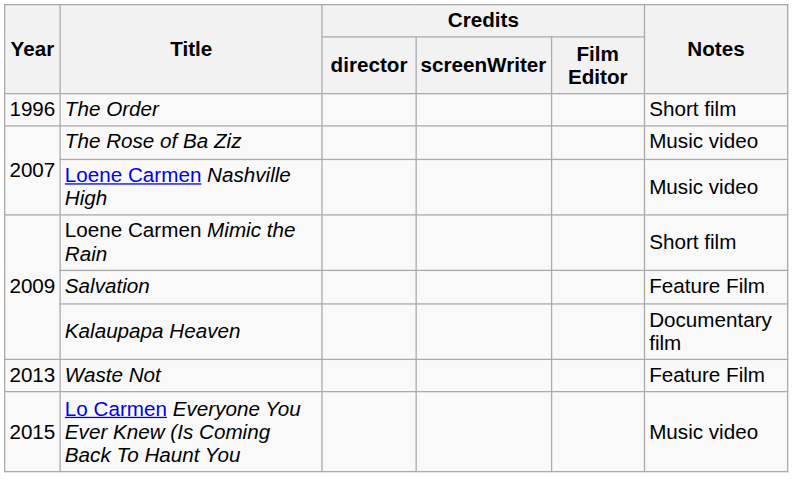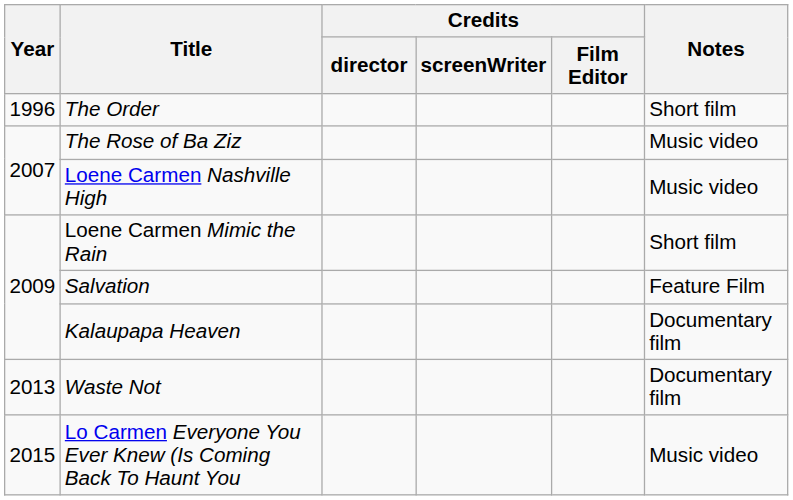Waste Not | Notes: Feature Film -> Documentary film
